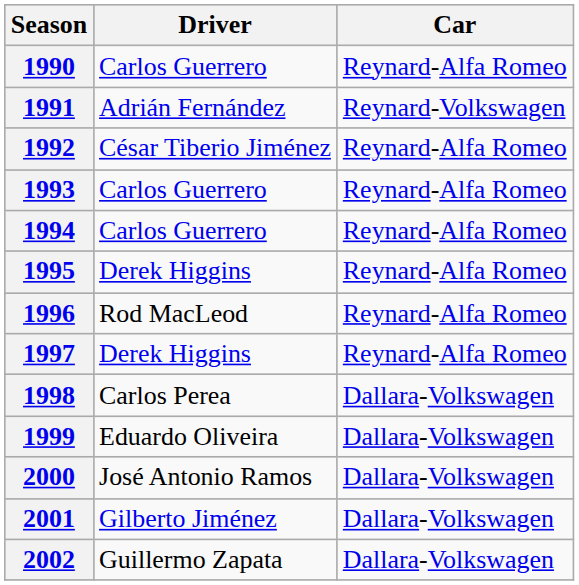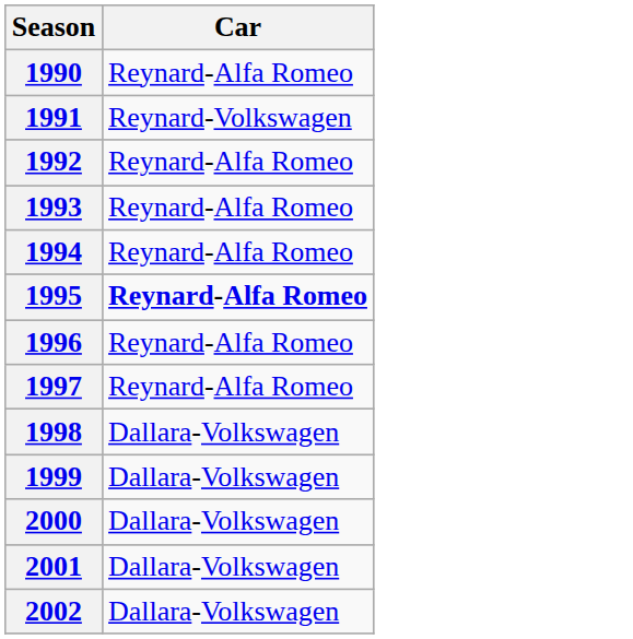- column: Driver | Carlos Guerrero | Adrián Fernández | César Tiberio Jiménez | Carlos Guerrero | Carlos Guerrero | Derek Higgins | Rod MacLeod | Derek Higgins | Carlos Perea | Eduardo Oliveira | José Antonio Ramos | Gilberto Jiménez | Guillermo Zapata
1995 | Car: normal -> bold
